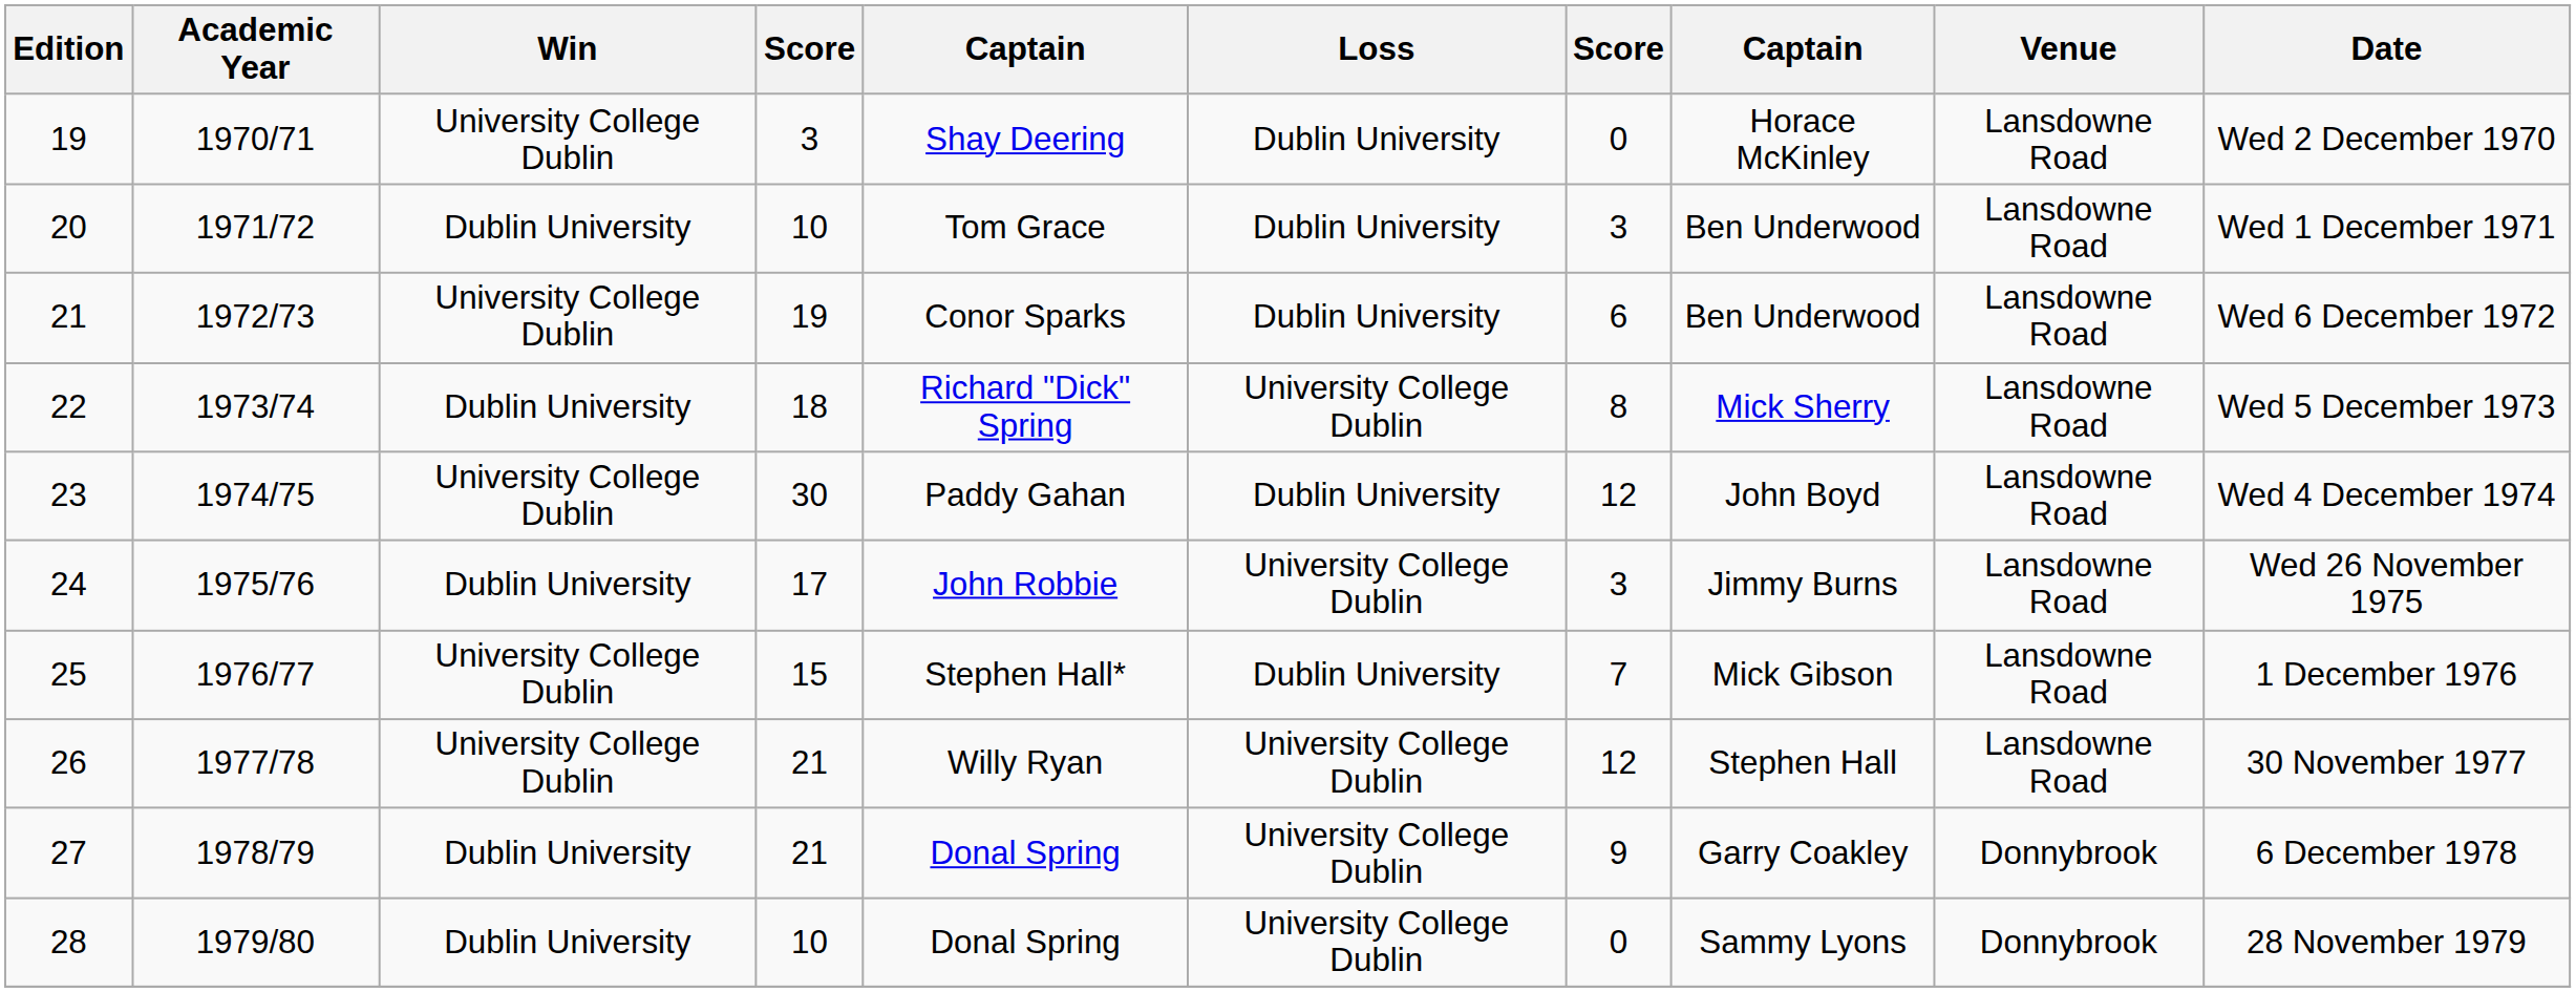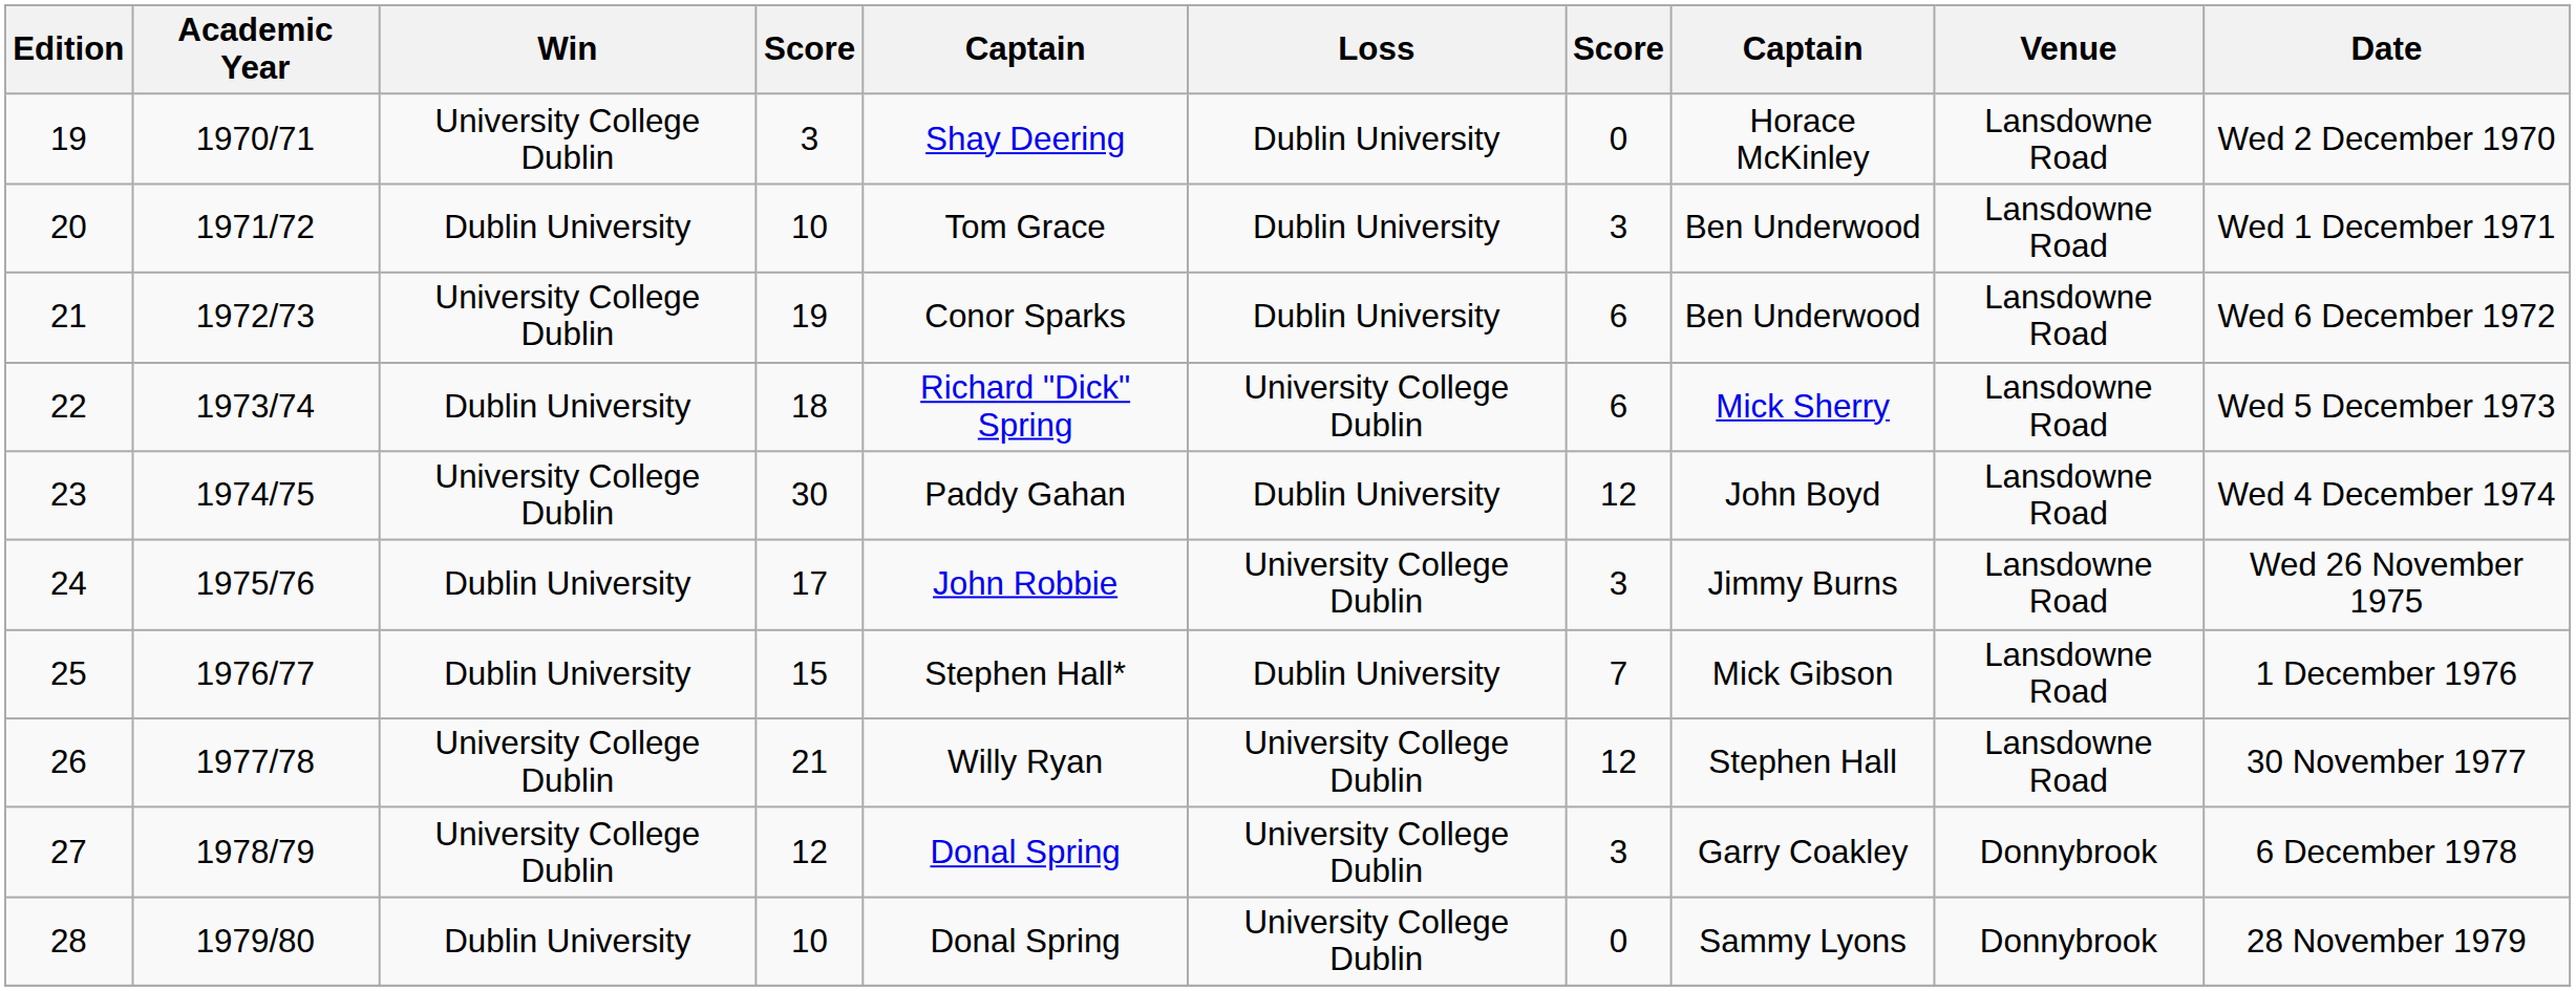22 | column 7: 8 -> 6
25 | Win: University College Dublin -> Dublin University
27 | Win: Dublin University -> University College Dublin
27 | column 4: 21 -> 12
27 | column 7: 9 -> 3
